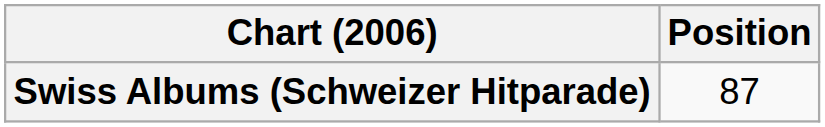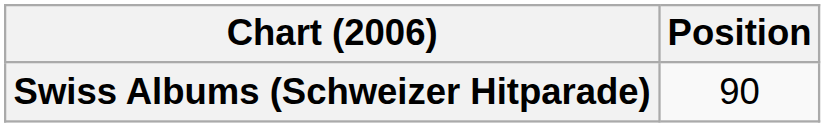Swiss Albums (Schweizer Hitparade) | Position: 87 -> 90
